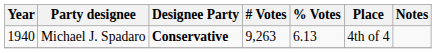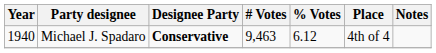Michael J. Spadaro | # Votes: 9,263 -> 9,463
Michael J. Spadaro | % Votes: 6.13 -> 6.12
